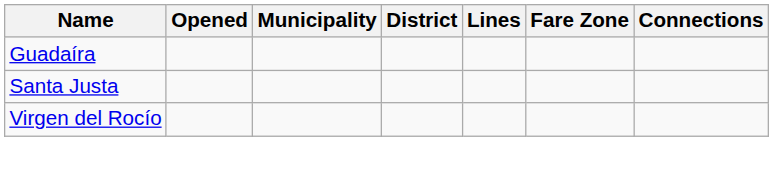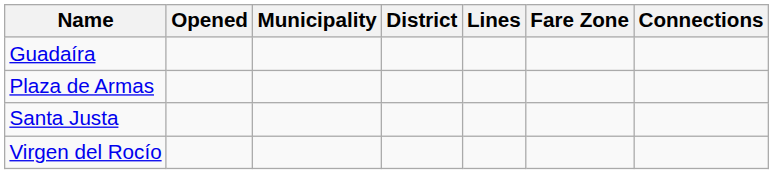+ row: Plaza de Armas
